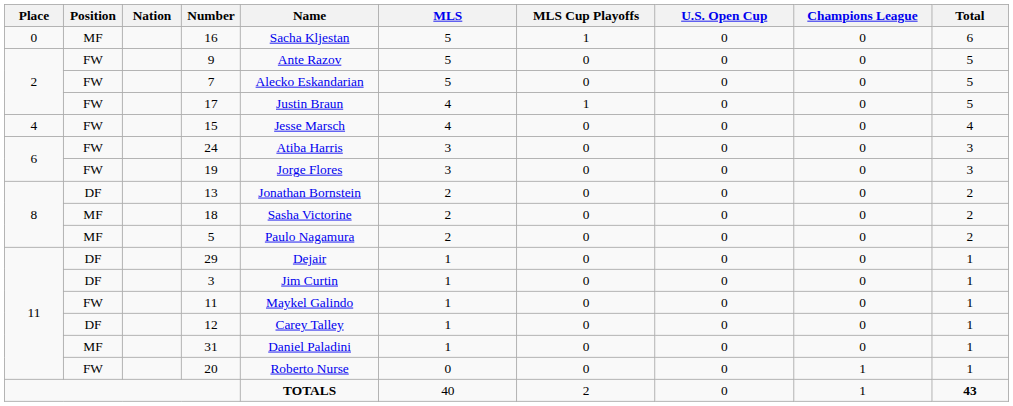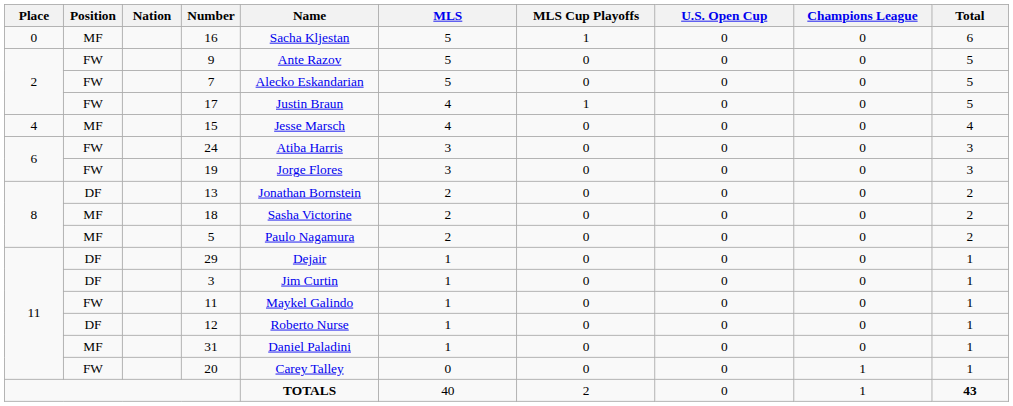15 | Position: FW -> MF
12 | Name: Carey Talley -> Roberto Nurse
20 | Name: Roberto Nurse -> Carey Talley
